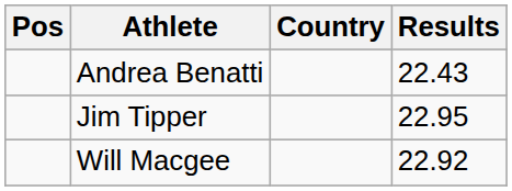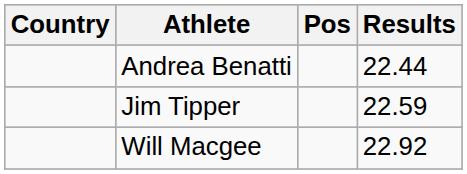columns swapped: Pos <-> Country
Andrea Benatti | Results: 22.43 -> 22.44
Jim Tipper | Results: 22.95 -> 22.59
